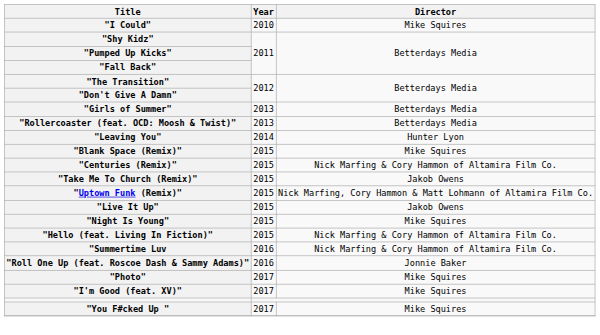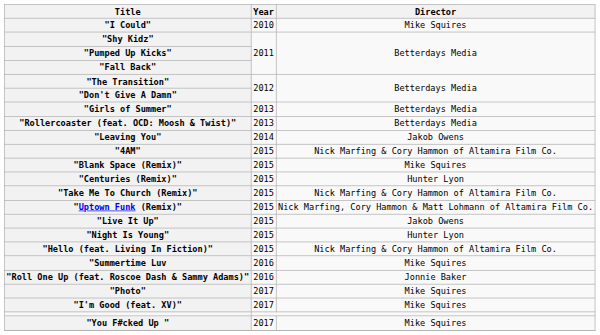"Leaving You" | Director: Hunter Lyon -> Jakob Owens
+ row: "4AM" | 2015 | Nick Marfing & Cory Hammon of Altamira Film Co.
"Centuries (Remix)" | Director: Nick Marfing & Cory Hammon of Altamira Film Co. -> Hunter Lyon
"Take Me To Church (Remix)" | Director: Jakob Owens -> Nick Marfing & Cory Hammon of Altamira Film Co.
"Night Is Young" | Director: Mike Squires -> Hunter Lyon
"Summertime Luv | Director: Nick Marfing & Cory Hammon of Altamira Film Co. -> Mike Squires
